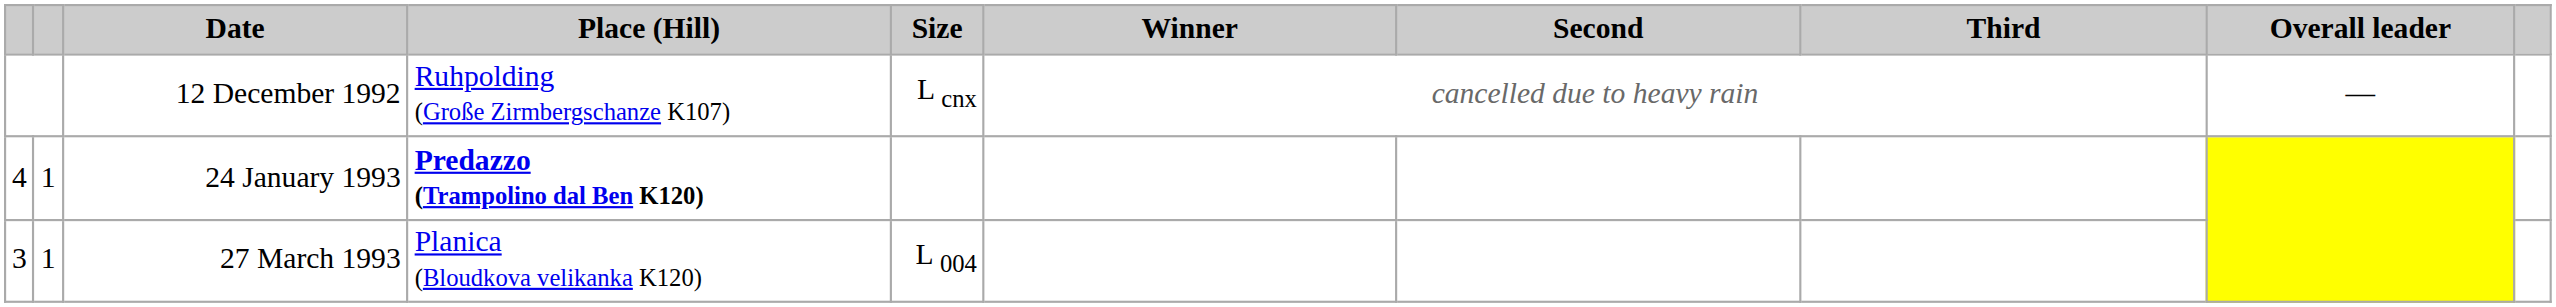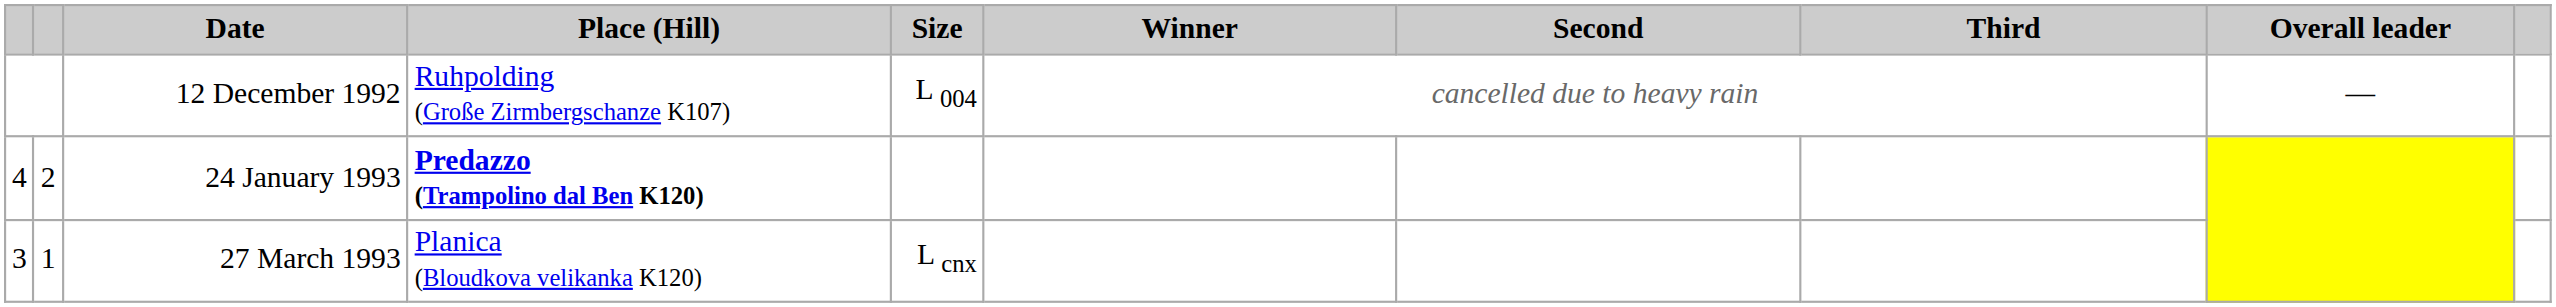12 December 1992 | Size: L cnx -> L 004
24 January 1993 | column 2: 1 -> 2
27 March 1993 | Size: L 004 -> L cnx
